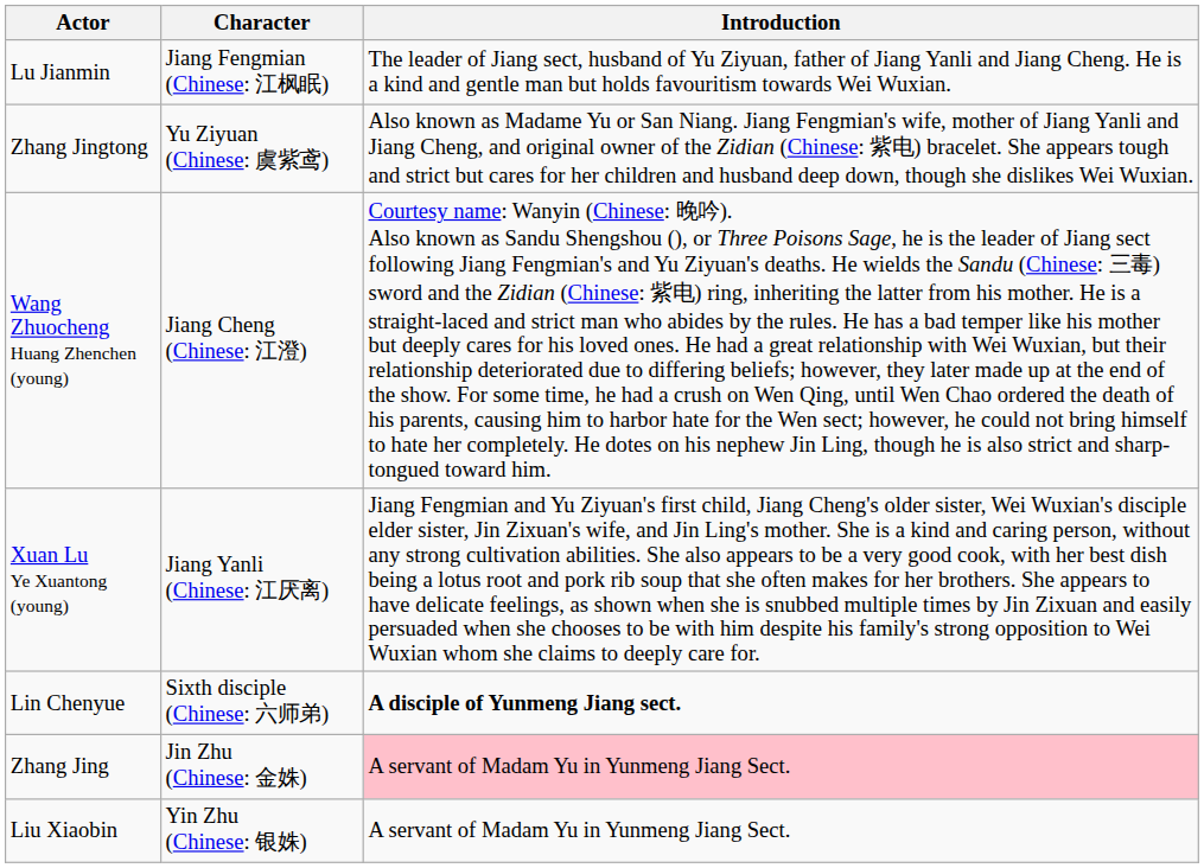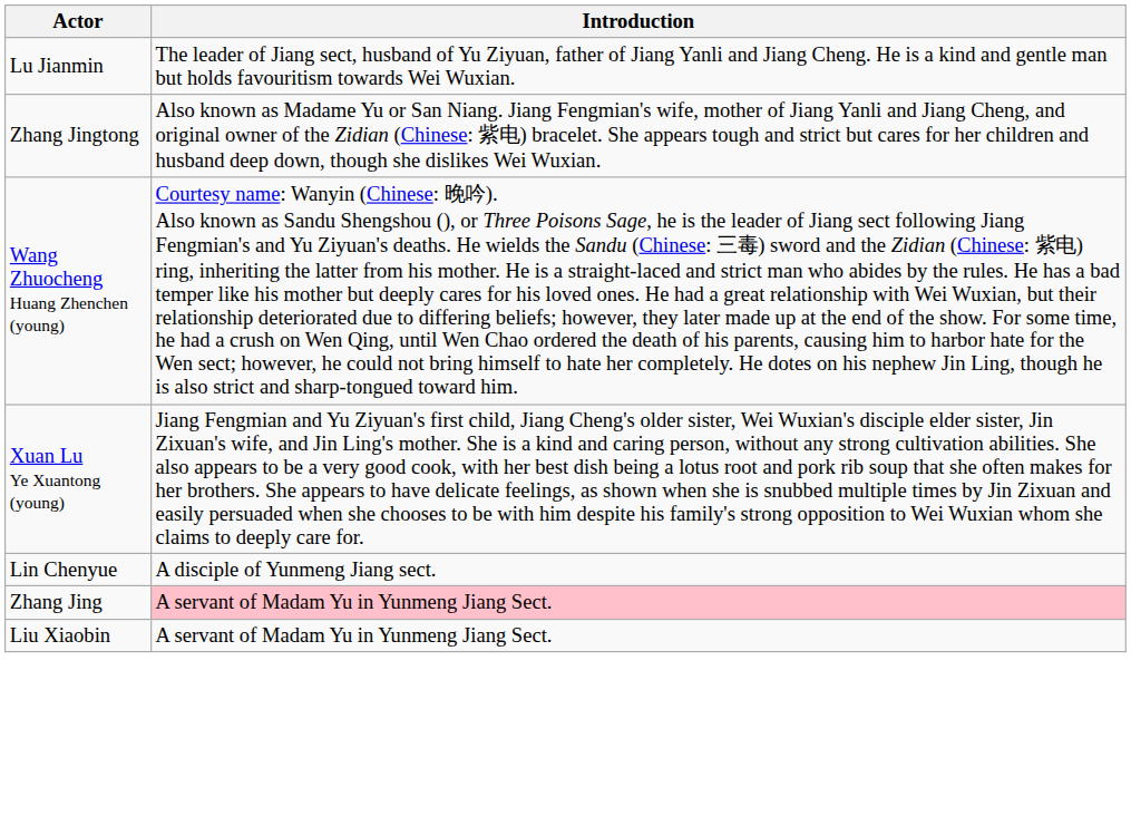- column: Character | Jiang Fengmian (Chinese: 江枫眠) | Yu Ziyuan (Chinese: 虞紫鸢) | Jiang Cheng (Chinese: 江澄) | Jiang Yanli (Chinese: 江厌离) | Sixth disciple (Chinese: 六师弟) | Jin Zhu (Chinese: 金姝) | Yin Zhu (Chinese: 银姝)
Lin Chenyue | Introduction: bold -> normal
